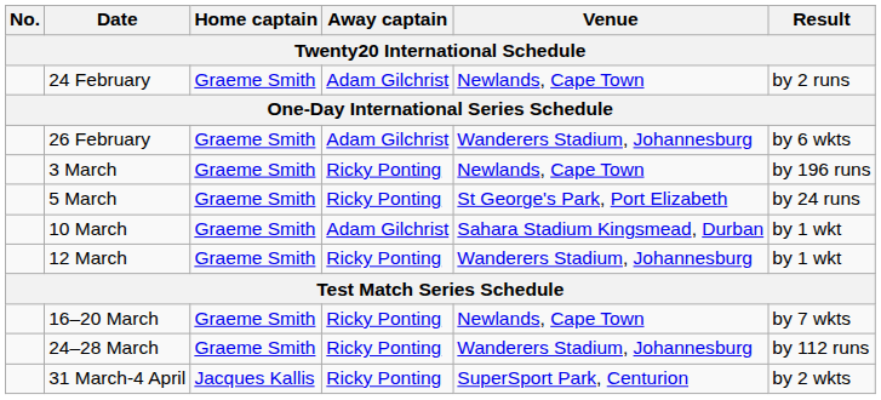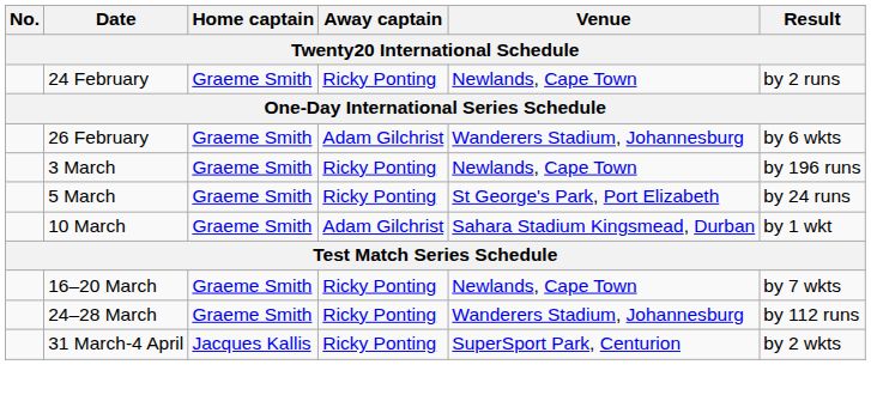24 February | Away captain: Adam Gilchrist -> Ricky Ponting
- row: 12 March | Graeme Smith | Ricky Ponting | Wanderers Stadium, Johannesburg | by 1 wkt
